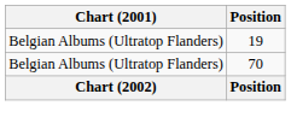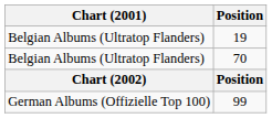+ row: German Albums (Offizielle Top 100) | 99
